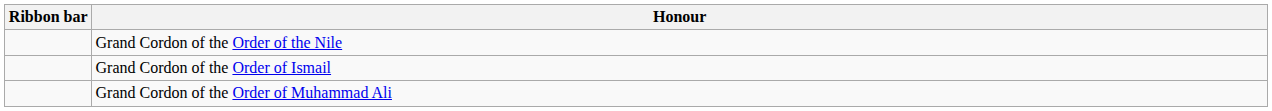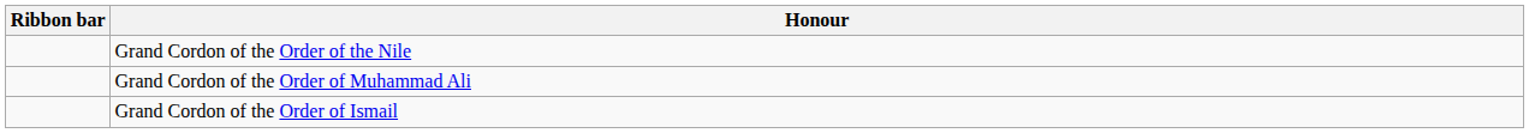rows swapped: Grand Cordon of the Order of Muhammad Ali <-> Grand Cordon of the Order of Ismail
